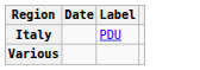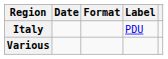+ column: Format
